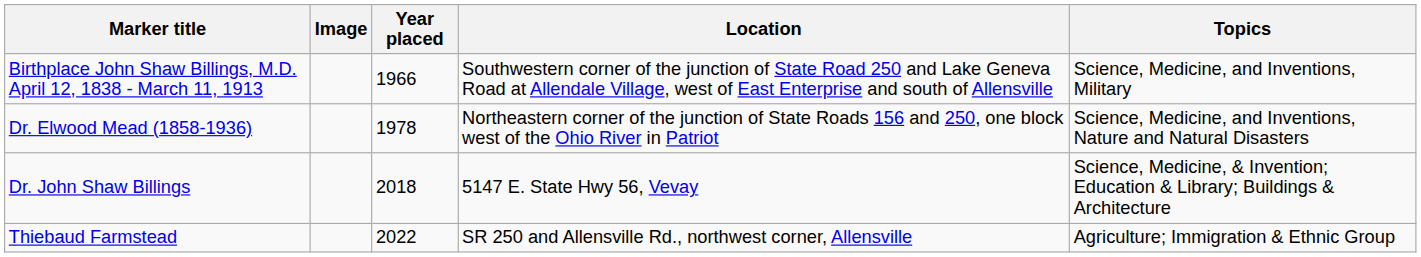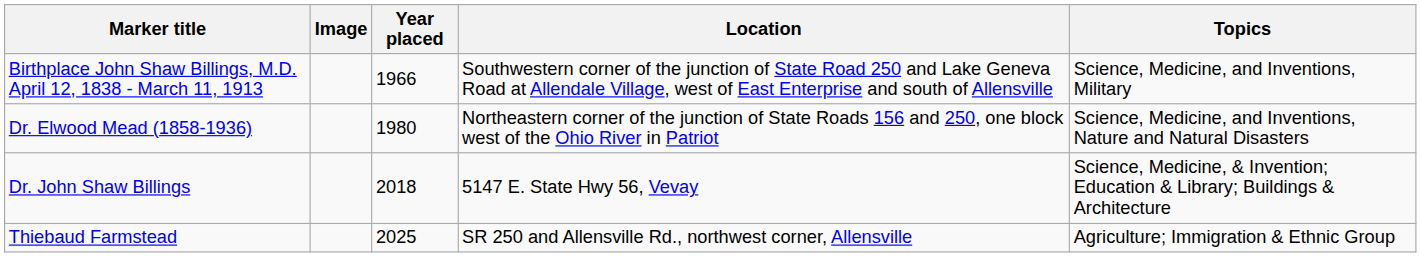Dr. Elwood Mead (1858-1936) | Year placed: 1978 -> 1980
Thiebaud Farmstead | Year placed: 2022 -> 2025
